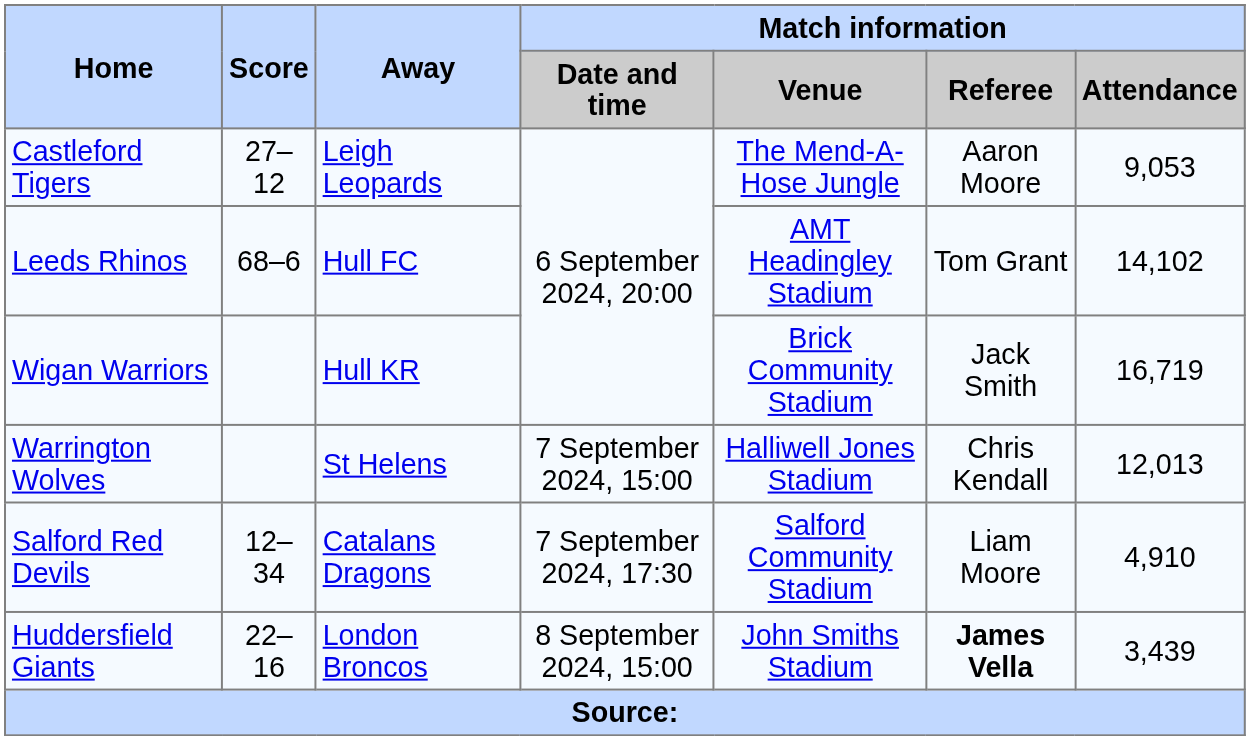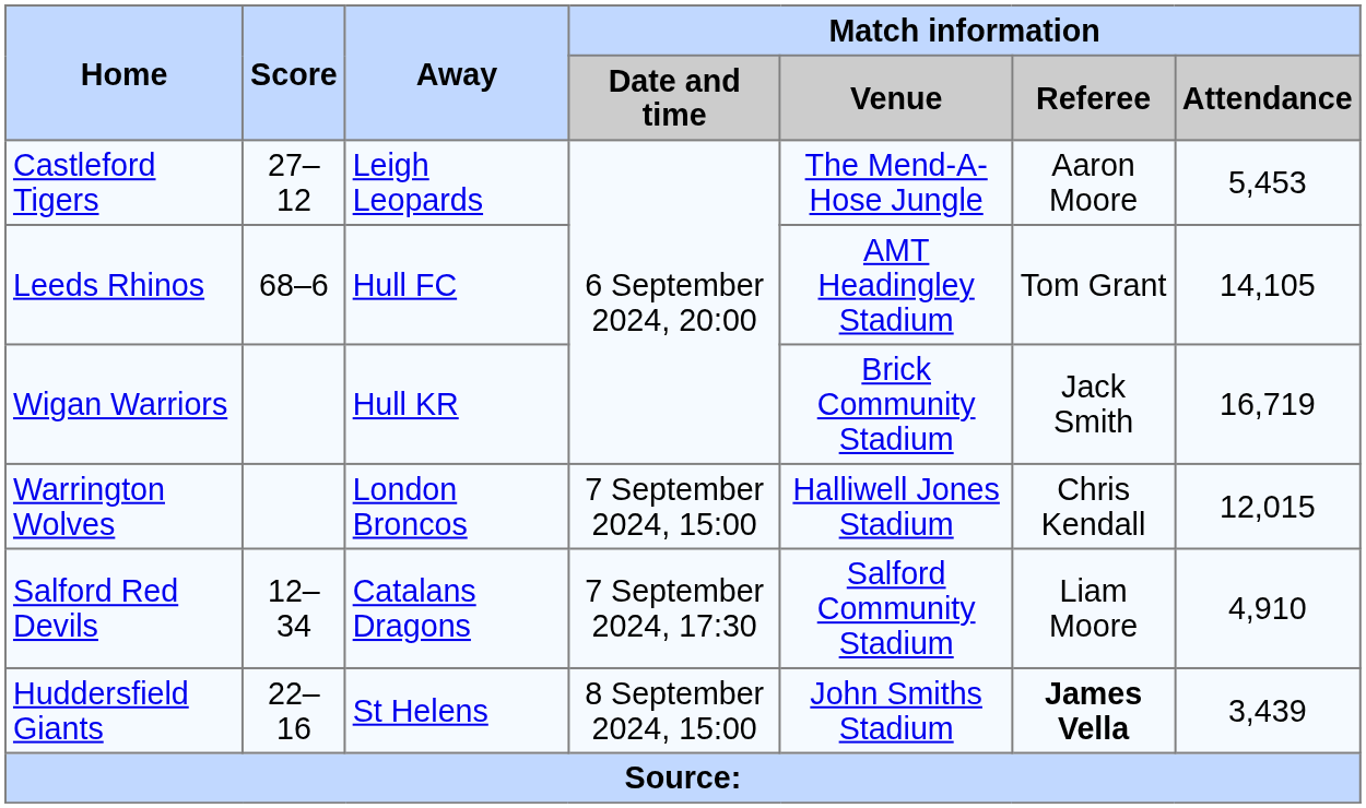Castleford Tigers | Match information / Attendance: 9,053 -> 5,453
Leeds Rhinos | Match information / Attendance: 14,102 -> 14,105
Warrington Wolves | Away: St Helens -> London Broncos
Warrington Wolves | Match information / Attendance: 12,013 -> 12,015
Huddersfield Giants | Away: London Broncos -> St Helens
